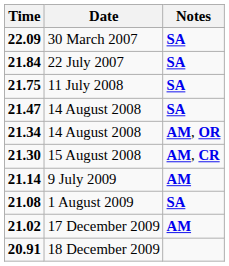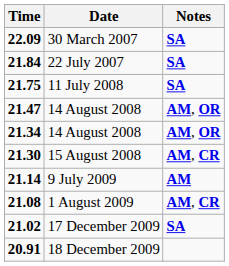21.47 / 14 August 2008 | Notes: SA -> AM, OR
1 August 2009 | Notes: SA -> AM, CR
17 December 2009 | Notes: AM -> SA
